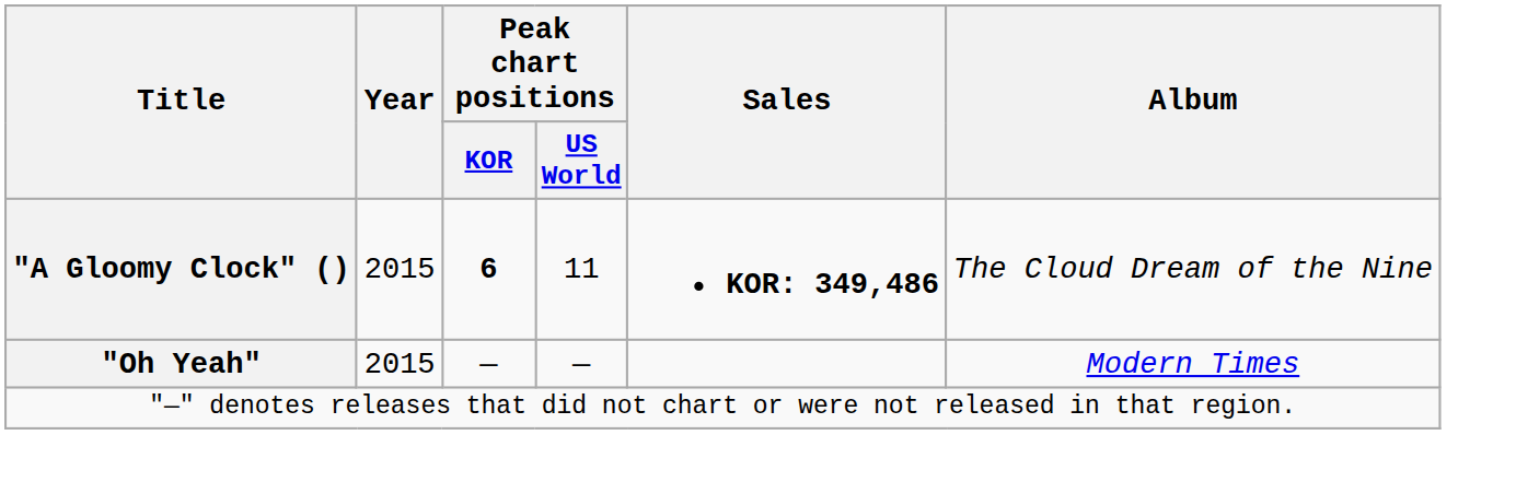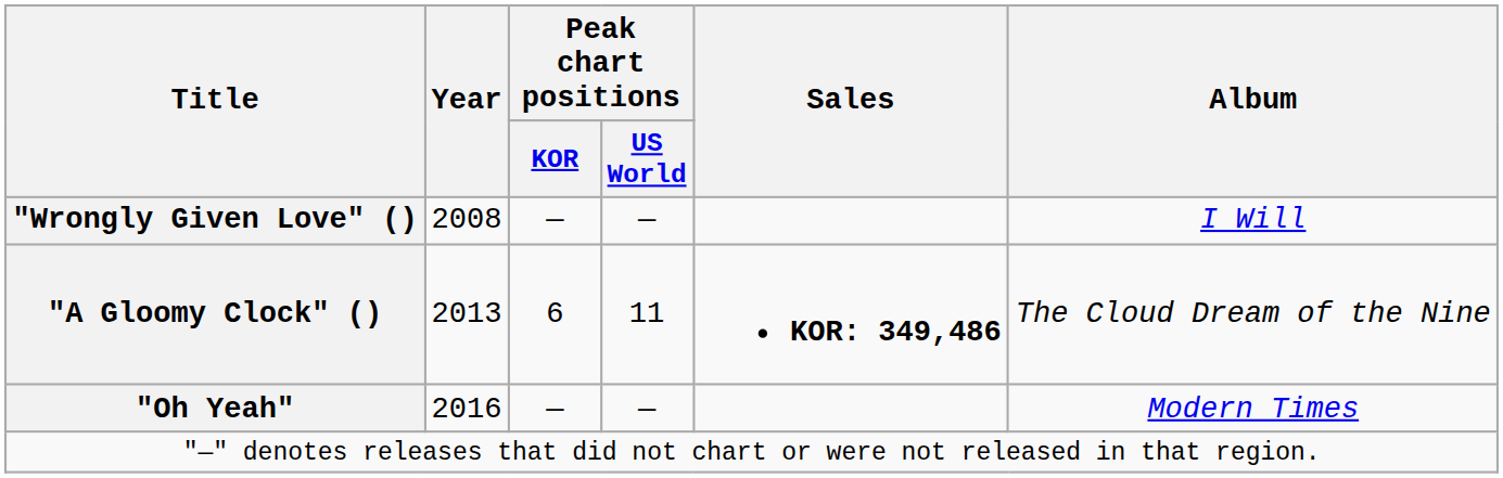+ row: "Wrongly Given Love" () | 2008 | — | — | I Will
"A Gloomy Clock" () | Year: 2015 -> 2013
"A Gloomy Clock" () | Peak chart positions / KOR: bold -> normal
"Oh Yeah" | Year: 2015 -> 2016
